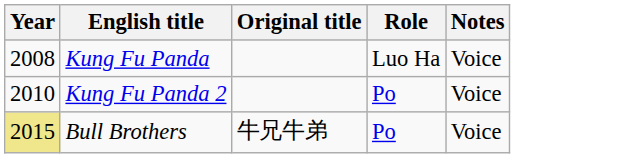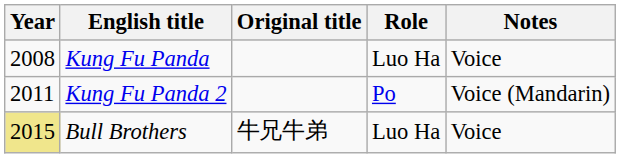Kung Fu Panda 2 | Year: 2010 -> 2011
Kung Fu Panda 2 | Notes: Voice -> Voice (Mandarin)
Bull Brothers | Role: Po -> Luo Ha
